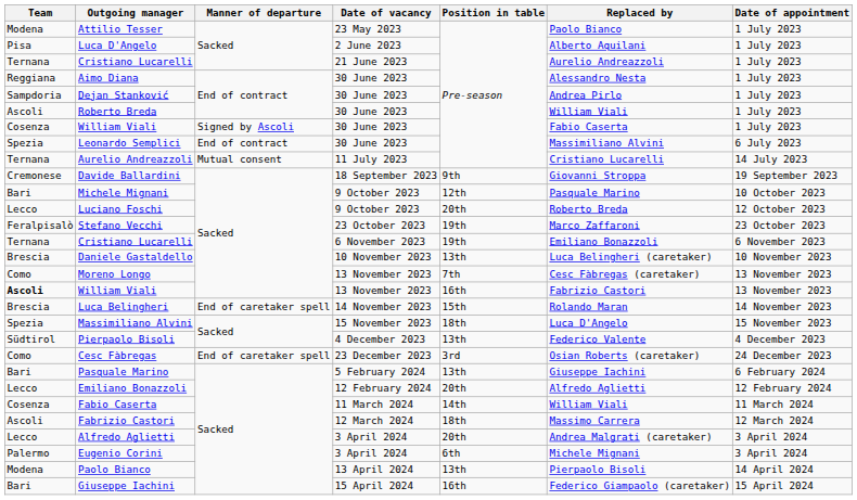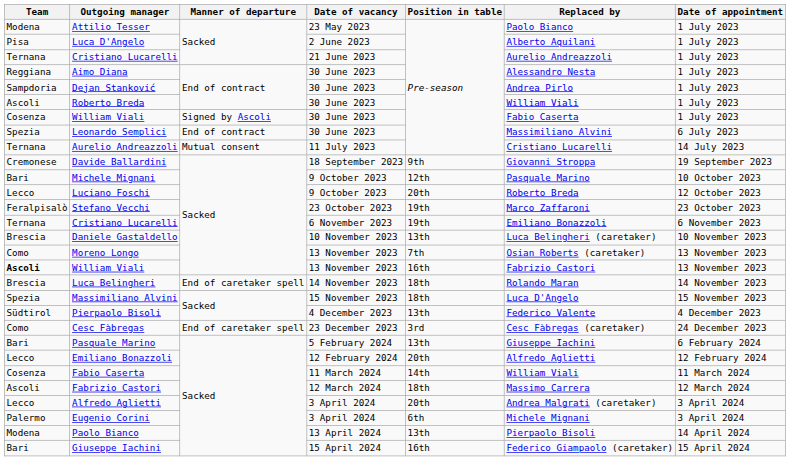Moreno Longo | Replaced by: Cesc Fàbregas (caretaker) -> Osian Roberts (caretaker)
Luca Belingheri | Position in table: 15th -> 18th
Cesc Fàbregas | Replaced by: Osian Roberts (caretaker) -> Cesc Fàbregas (caretaker)
